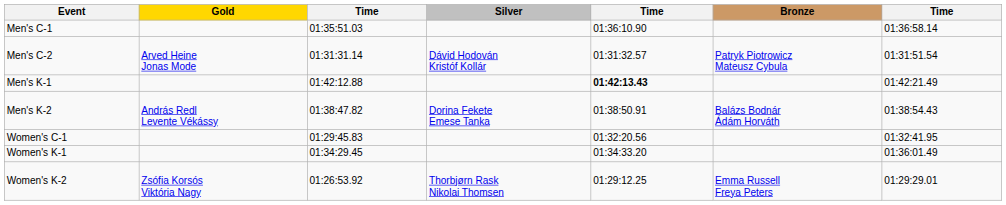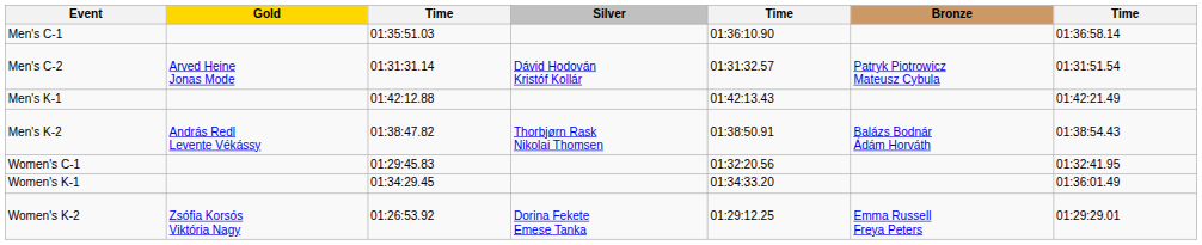Men's K-1 | column 5: bold -> normal
Men's K-2 | Silver: Dorina Fekete Emese Tanka -> Thorbjørn Rask Nikolai Thomsen
Women's K-2 | Silver: Thorbjørn Rask Nikolai Thomsen -> Dorina Fekete Emese Tanka
